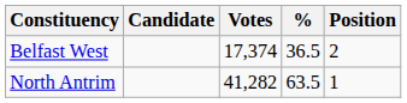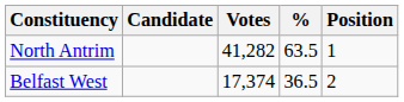rows swapped: Belfast West <-> North Antrim
